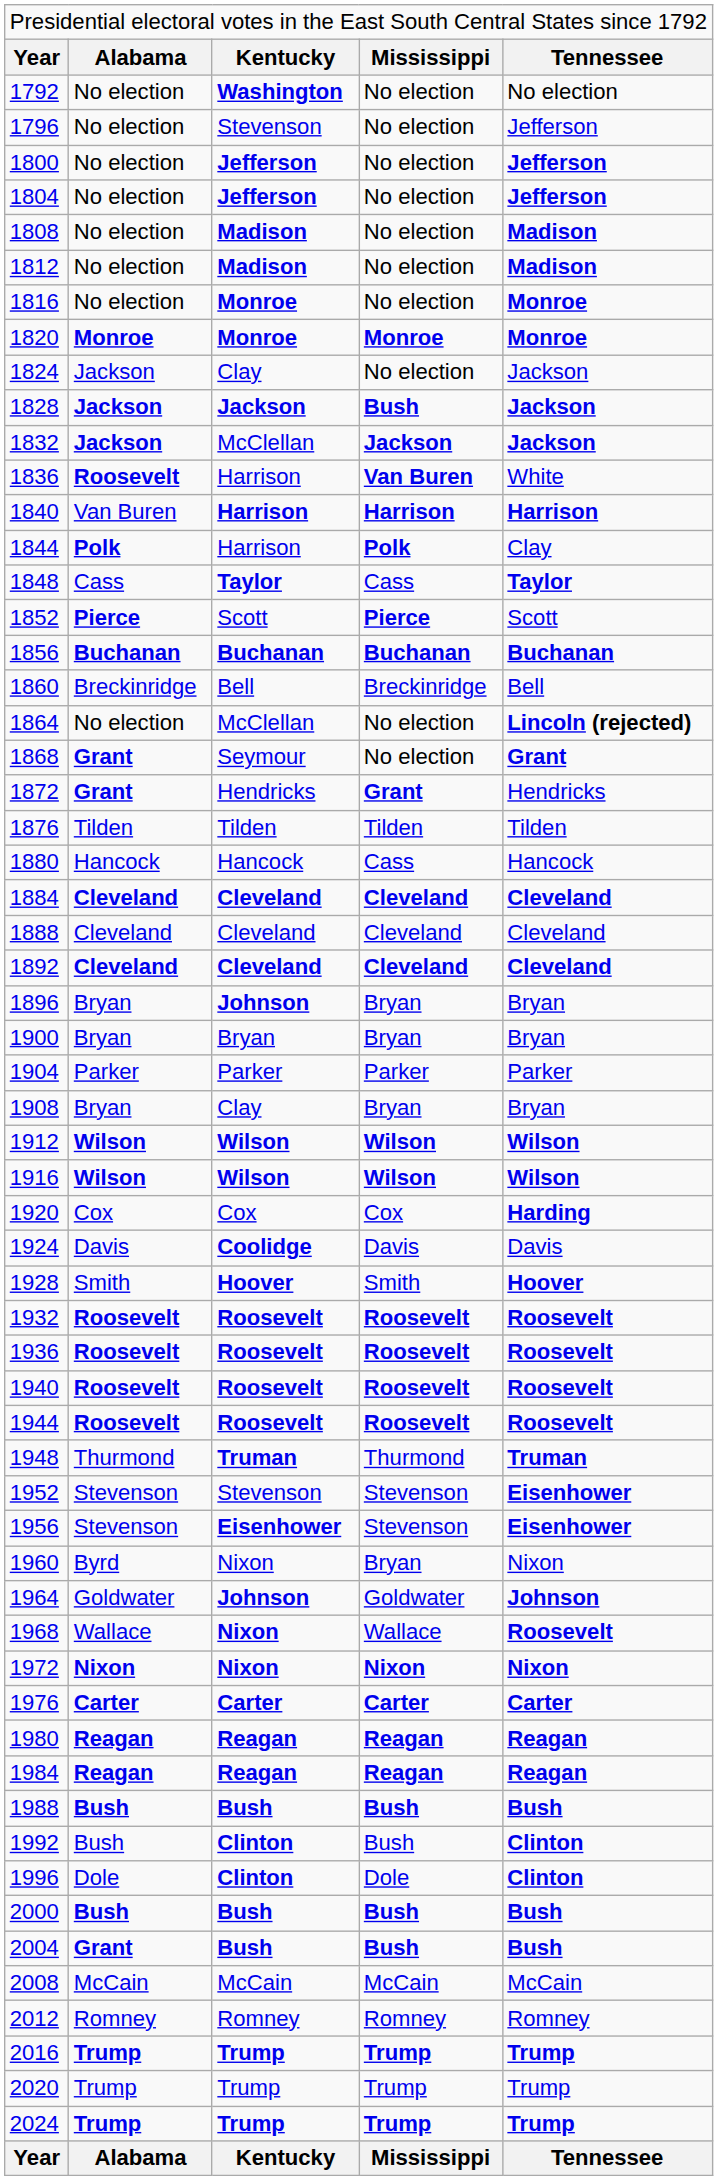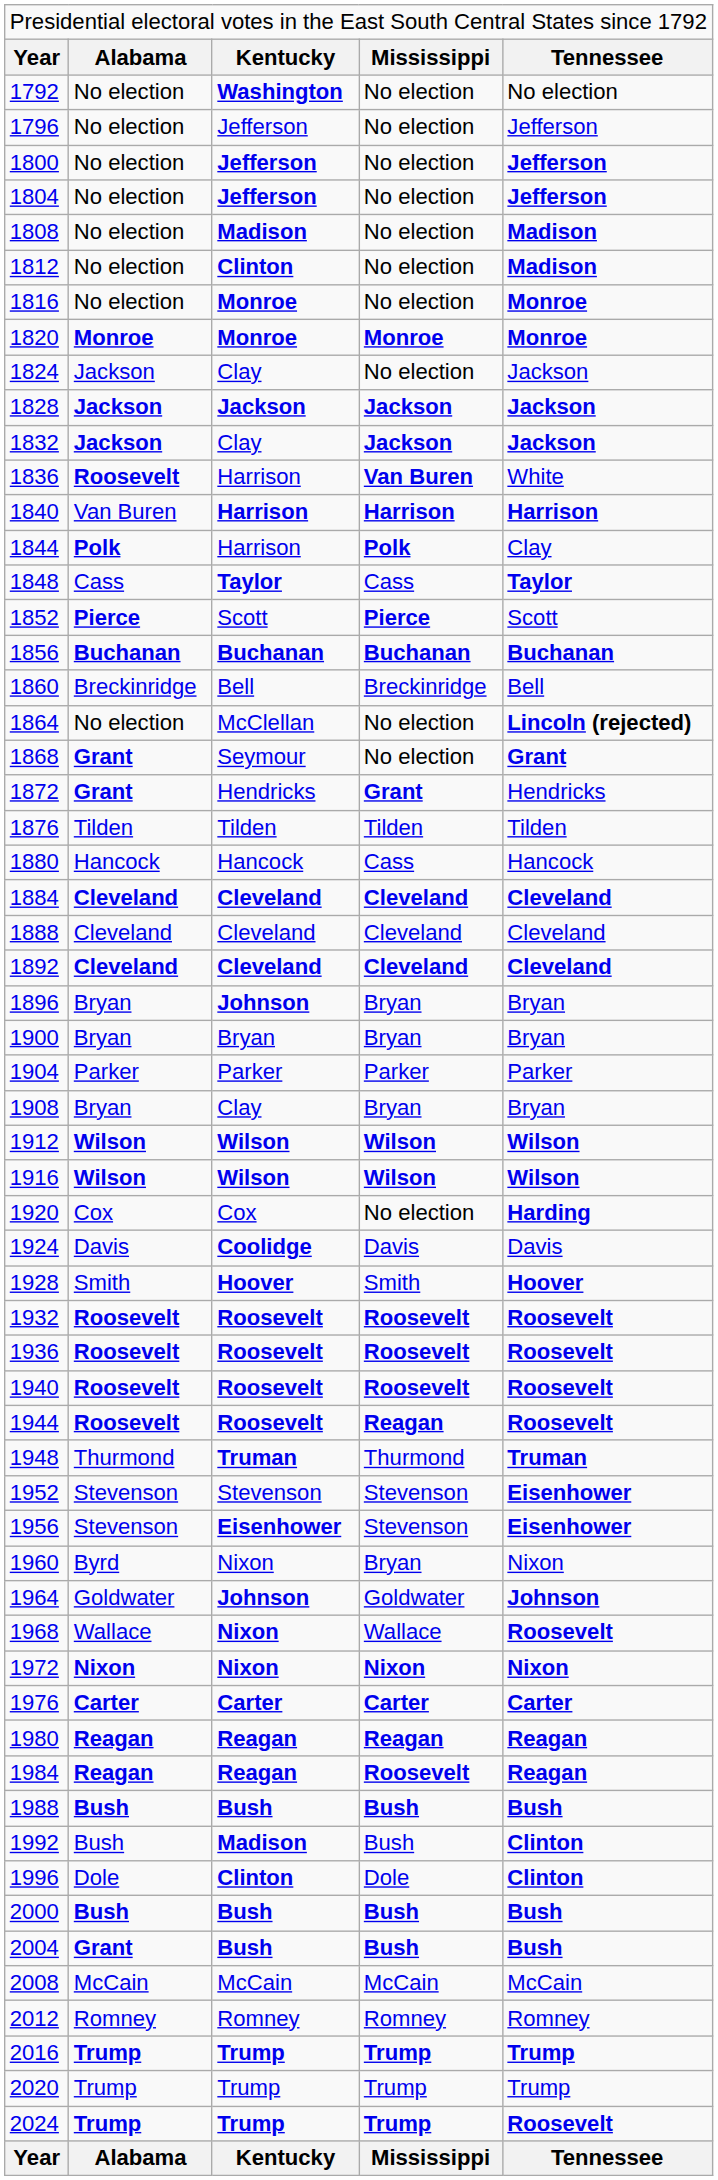1796 | column 3: Stevenson -> Jefferson
1812 | column 3: Madison -> Clinton
1828 | column 4: Bush -> Jackson
1832 | column 3: McClellan -> Clay
1920 | column 4: Cox -> No election
1944 | column 4: Roosevelt -> Reagan
1984 | column 4: Reagan -> Roosevelt
1992 | column 3: Clinton -> Madison
2024 | column 5: Trump -> Roosevelt
